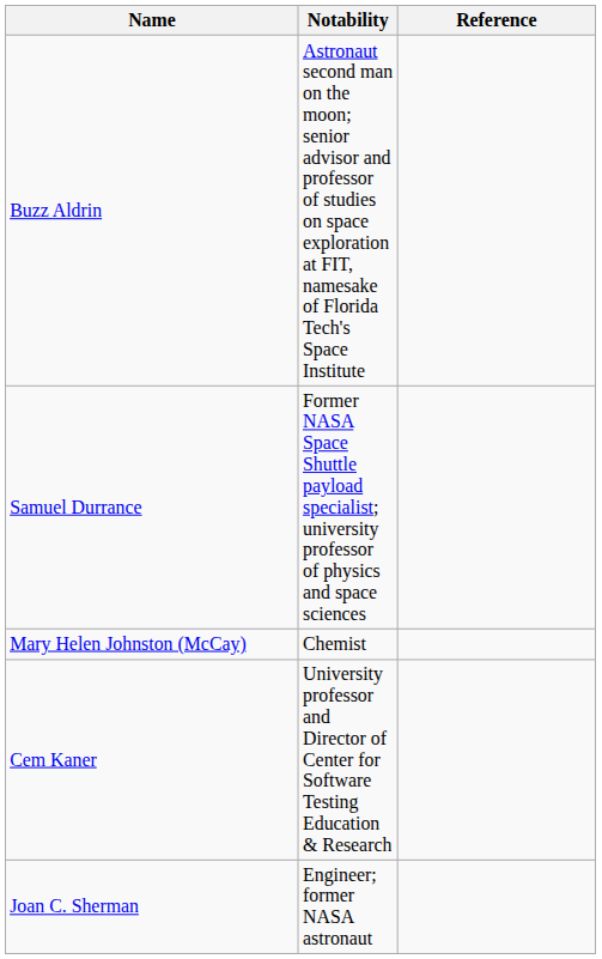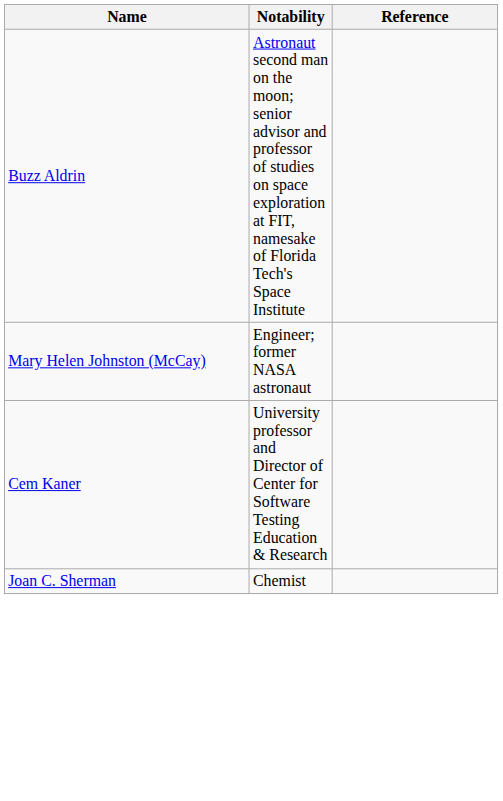- row: Samuel Durrance | Former NASA Space Shuttle payload specialist; university professor of physics and space sciences
Mary Helen Johnston (McCay) | Notability: Chemist -> Engineer; former NASA astronaut
Joan C. Sherman | Notability: Engineer; former NASA astronaut -> Chemist
